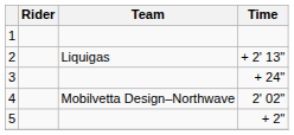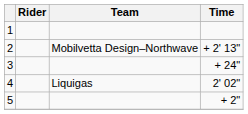2 | Team: Liquigas -> Mobilvetta Design–Northwave
4 | Team: Mobilvetta Design–Northwave -> Liquigas
